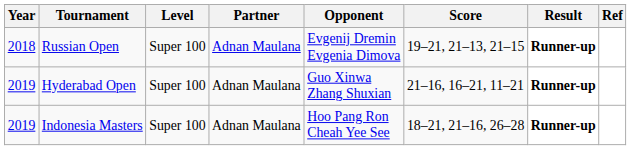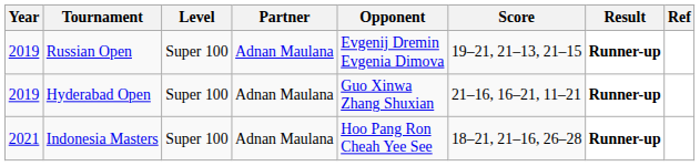Russian Open | Year: 2018 -> 2019
Indonesia Masters | Year: 2019 -> 2021
